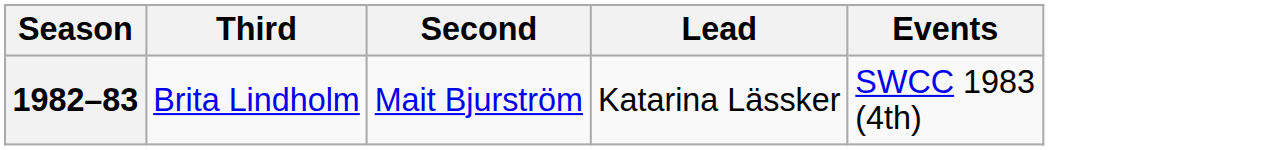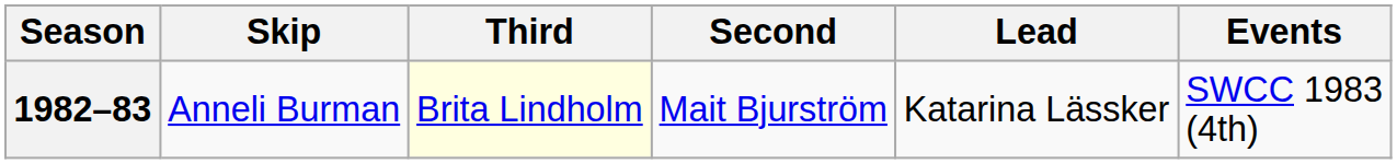+ column: Skip | Anneli Burman
1982–83 | Third: no background -> lightyellow background
